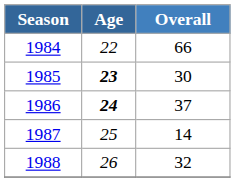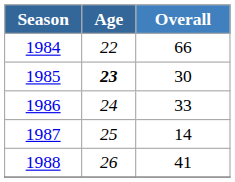1986 | Age: bold -> normal
1986 | Overall: 37 -> 33
1988 | Overall: 32 -> 41
